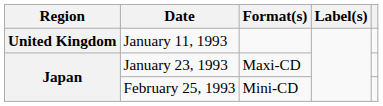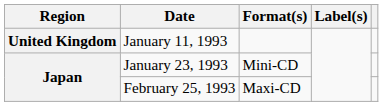January 23, 1993 | Format(s): Maxi-CD -> Mini-CD
February 25, 1993 | Format(s): Mini-CD -> Maxi-CD
